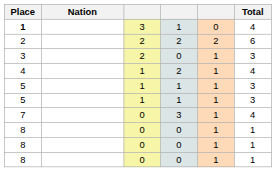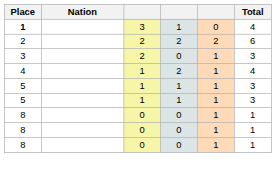- row: 7 | 0 | 3 | 1 | 4
